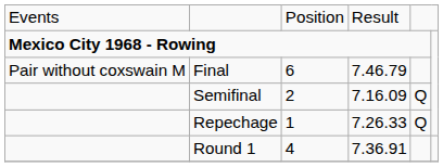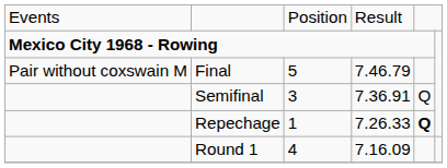Final | column 3: 6 -> 5
Semifinal | column 3: 2 -> 3
Semifinal | column 4: 7.16.09 -> 7.36.91
Repechage | column 5: normal -> bold
Round 1 | column 4: 7.36.91 -> 7.16.09
